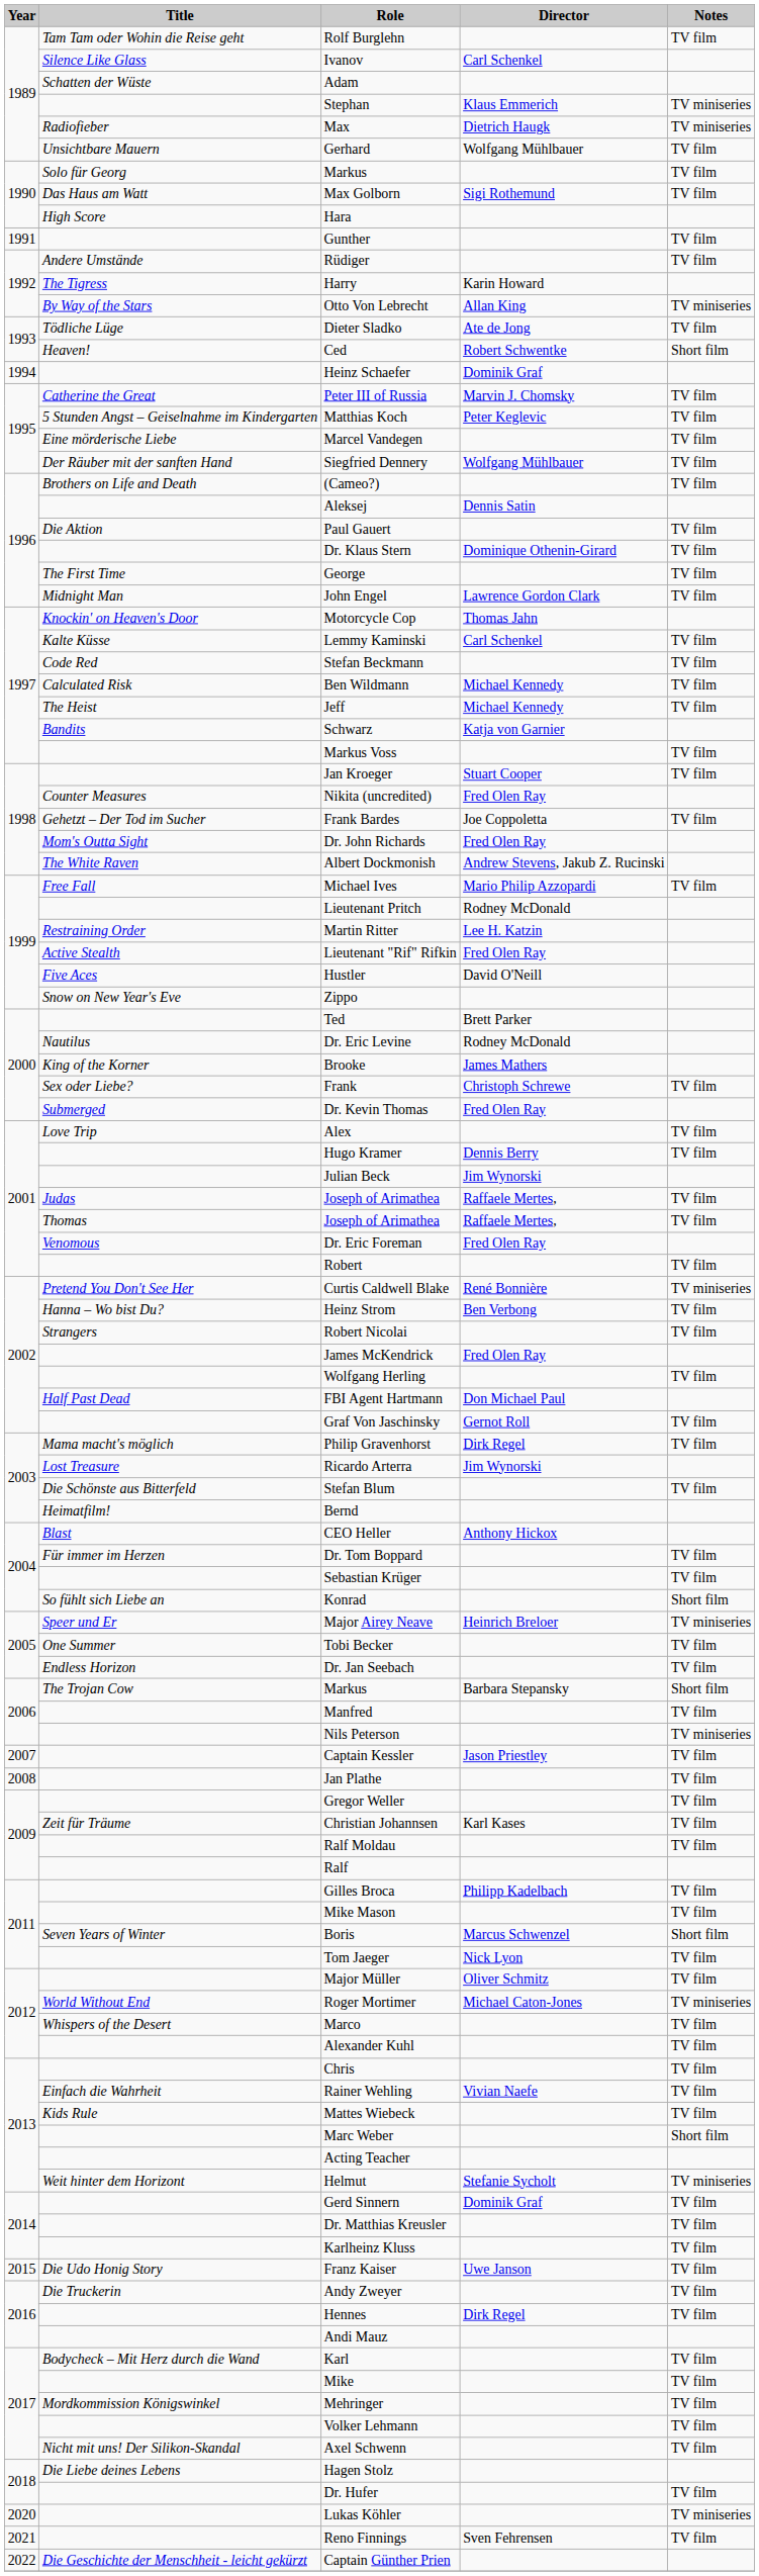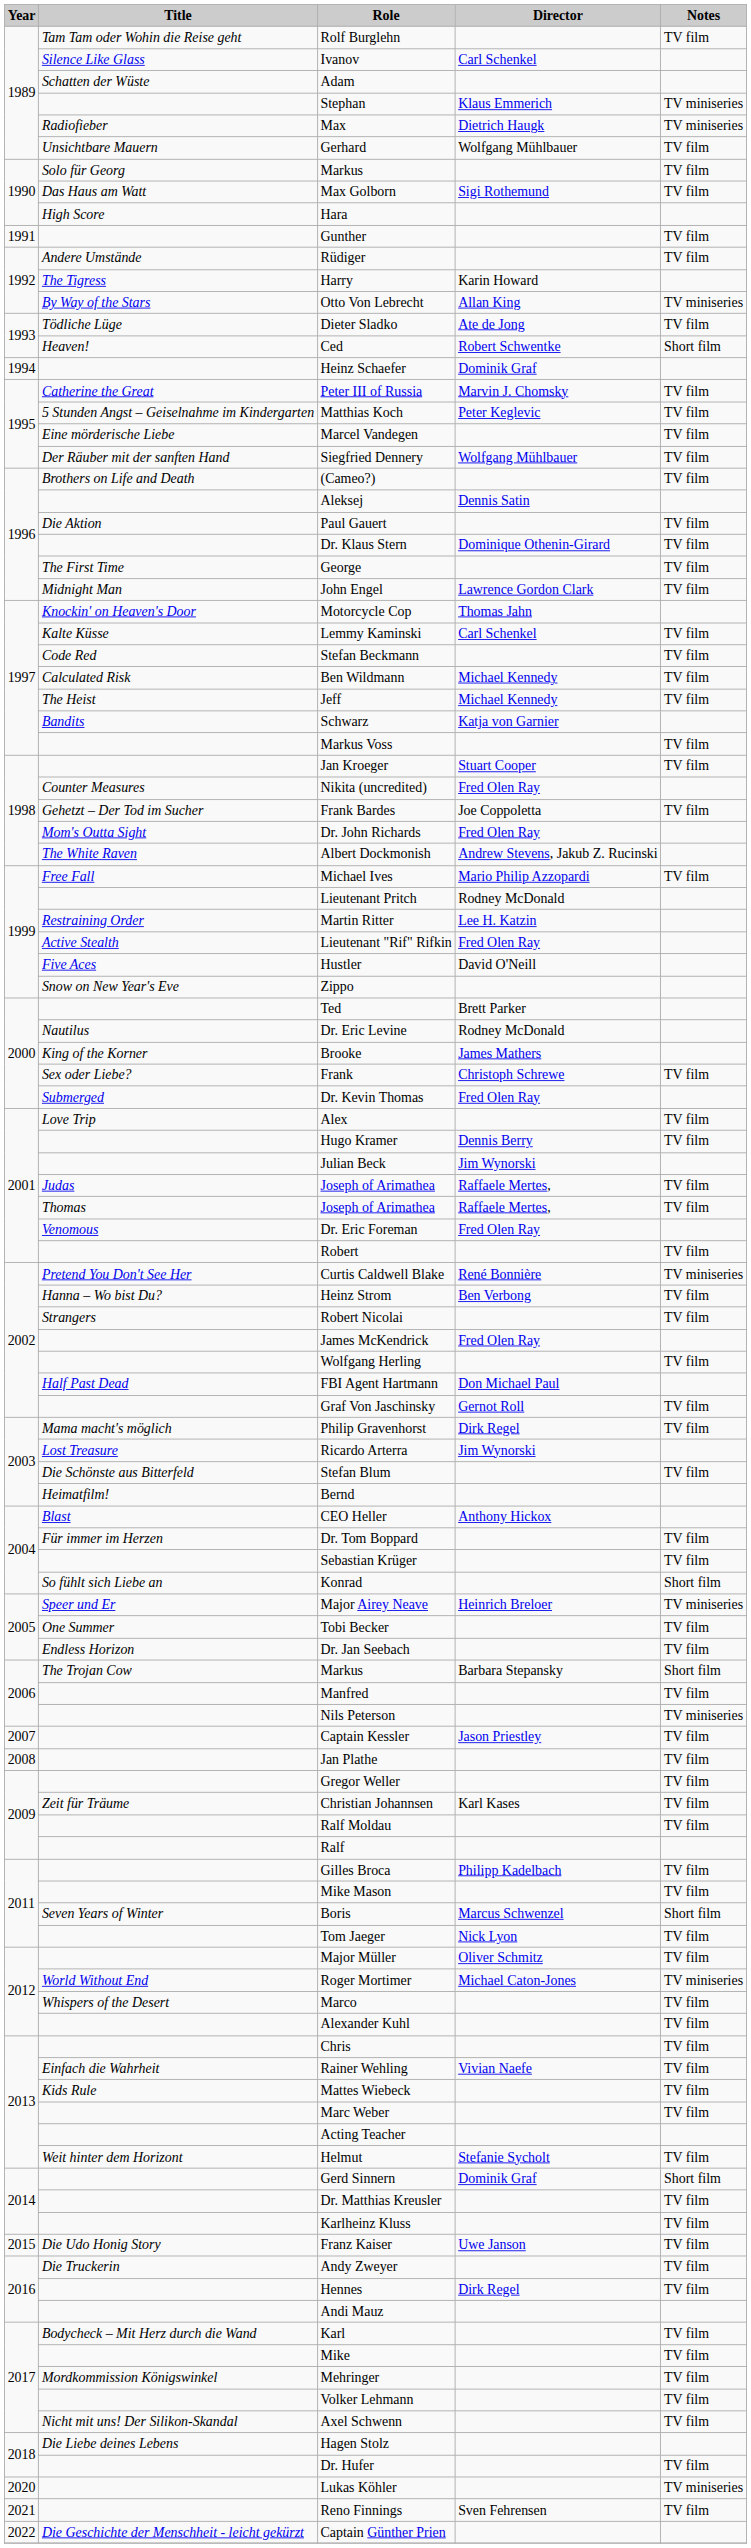Marc Weber | Notes: Short film -> TV film
Helmut | Notes: TV miniseries -> TV film
Gerd Sinnern | Notes: TV film -> Short film
